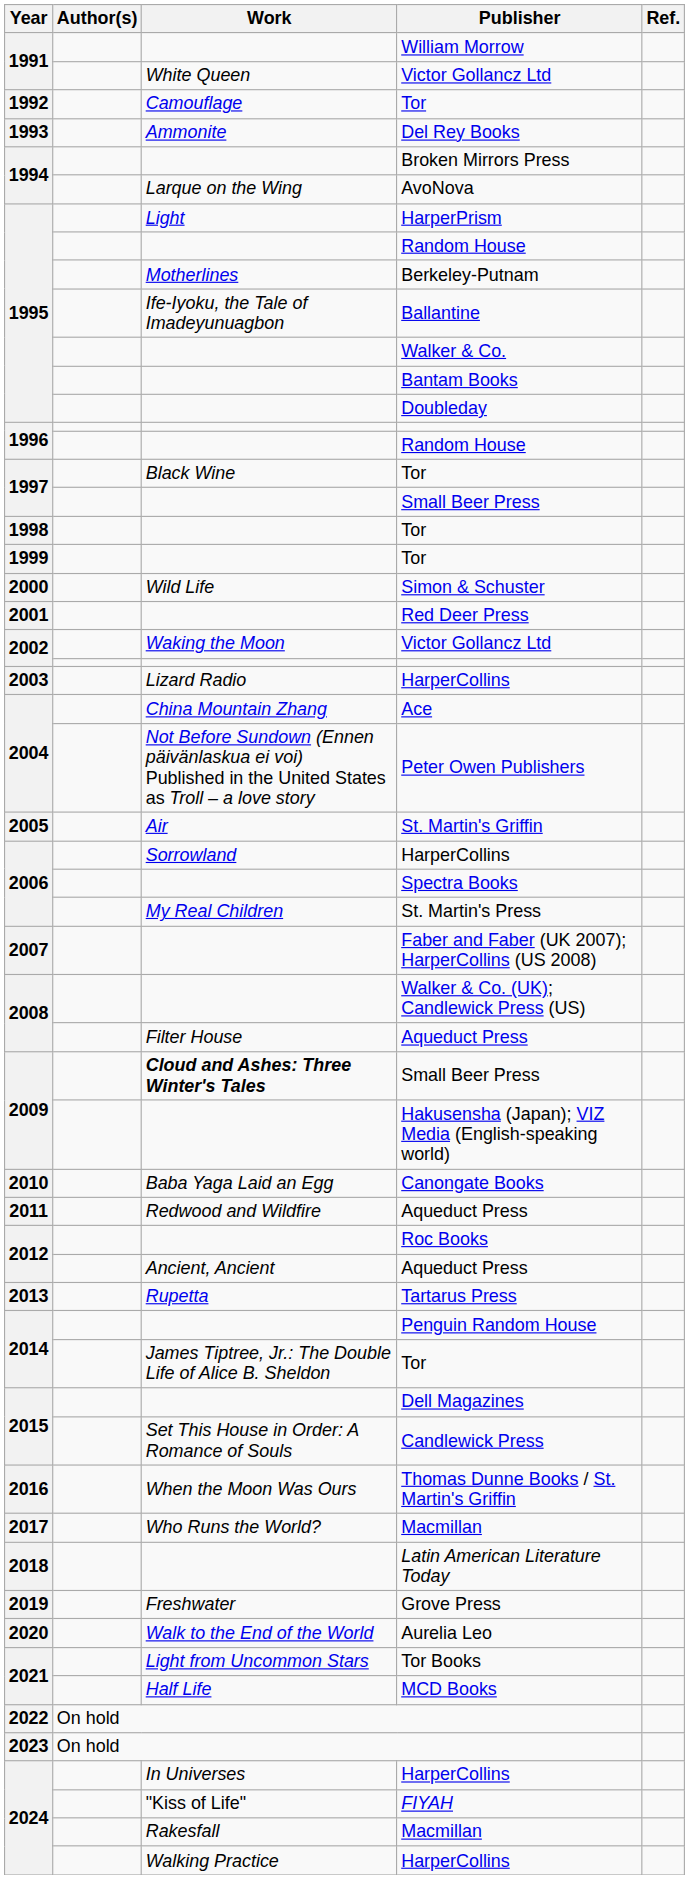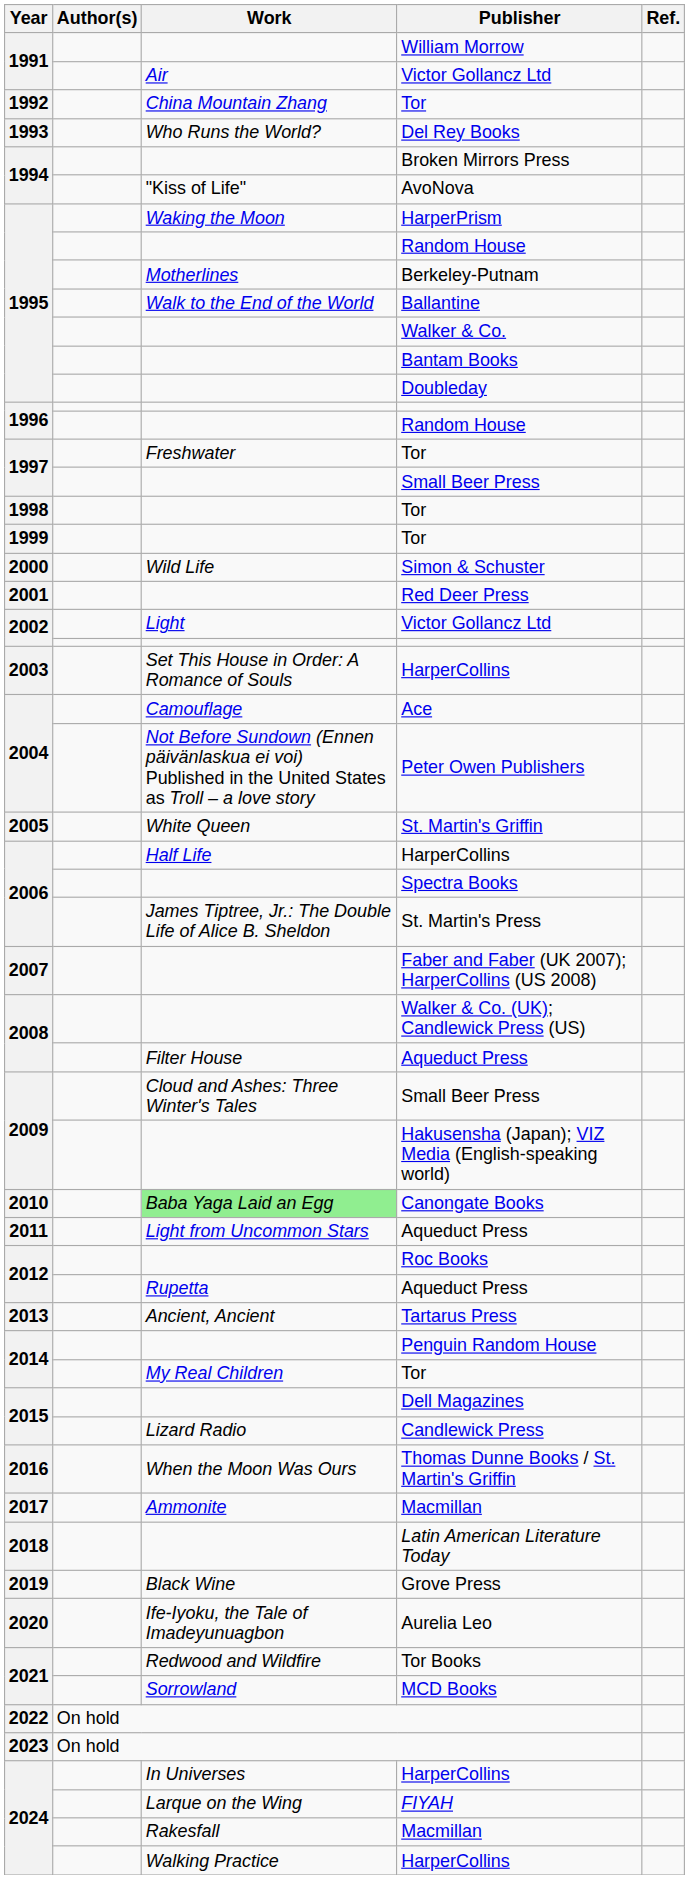1991 / Victor Gollancz Ltd | Work: White Queen -> Air
1992 / Tor | Work: Camouflage -> China Mountain Zhang
Del Rey Books | Work: Ammonite -> Who Runs the World?
AvoNova | Work: Larque on the Wing -> "Kiss of Life"
HarperPrism | Work: Light -> Waking the Moon
Ballantine | Work: Ife-Iyoku, the Tale of Imadeyunuagbon -> Walk to the End of the World
1997 / Tor | Work: Black Wine -> Freshwater
2002 / Victor Gollancz Ltd | Work: Waking the Moon -> Light
2003 / HarperCollins | Work: Lizard Radio -> Set This House in Order: A Romance of Souls
Ace | Work: China Mountain Zhang -> Camouflage
St. Martin's Griffin | Work: Air -> White Queen
2006 / HarperCollins | Work: Sorrowland -> Half Life
St. Martin's Press | Work: My Real Children -> James Tiptree, Jr.: The Double Life of Alice B. Sheldon
2009 / Small Beer Press | Work: bold -> normal
Canongate Books | Work: no background -> lightgreen background
2011 / Aqueduct Press | Work: Redwood and Wildfire -> Light from Uncommon Stars
2012 / Aqueduct Press | Work: Ancient, Ancient -> Rupetta
Tartarus Press | Work: Rupetta -> Ancient, Ancient
2014 / Tor | Work: James Tiptree, Jr.: The Double Life of Alice B. Sheldon -> My Real Children
Candlewick Press | Work: Set This House in Order: A Romance of Souls -> Lizard Radio
2017 / Macmillan | Work: Who Runs the World? -> Ammonite
Grove Press | Work: Freshwater -> Black Wine
Aurelia Leo | Work: Walk to the End of the World -> Ife-Iyoku, the Tale of Imadeyunuagbon
Tor Books | Work: Light from Uncommon Stars -> Redwood and Wildfire
MCD Books | Work: Half Life -> Sorrowland
FIYAH | Work: "Kiss of Life" -> Larque on the Wing
